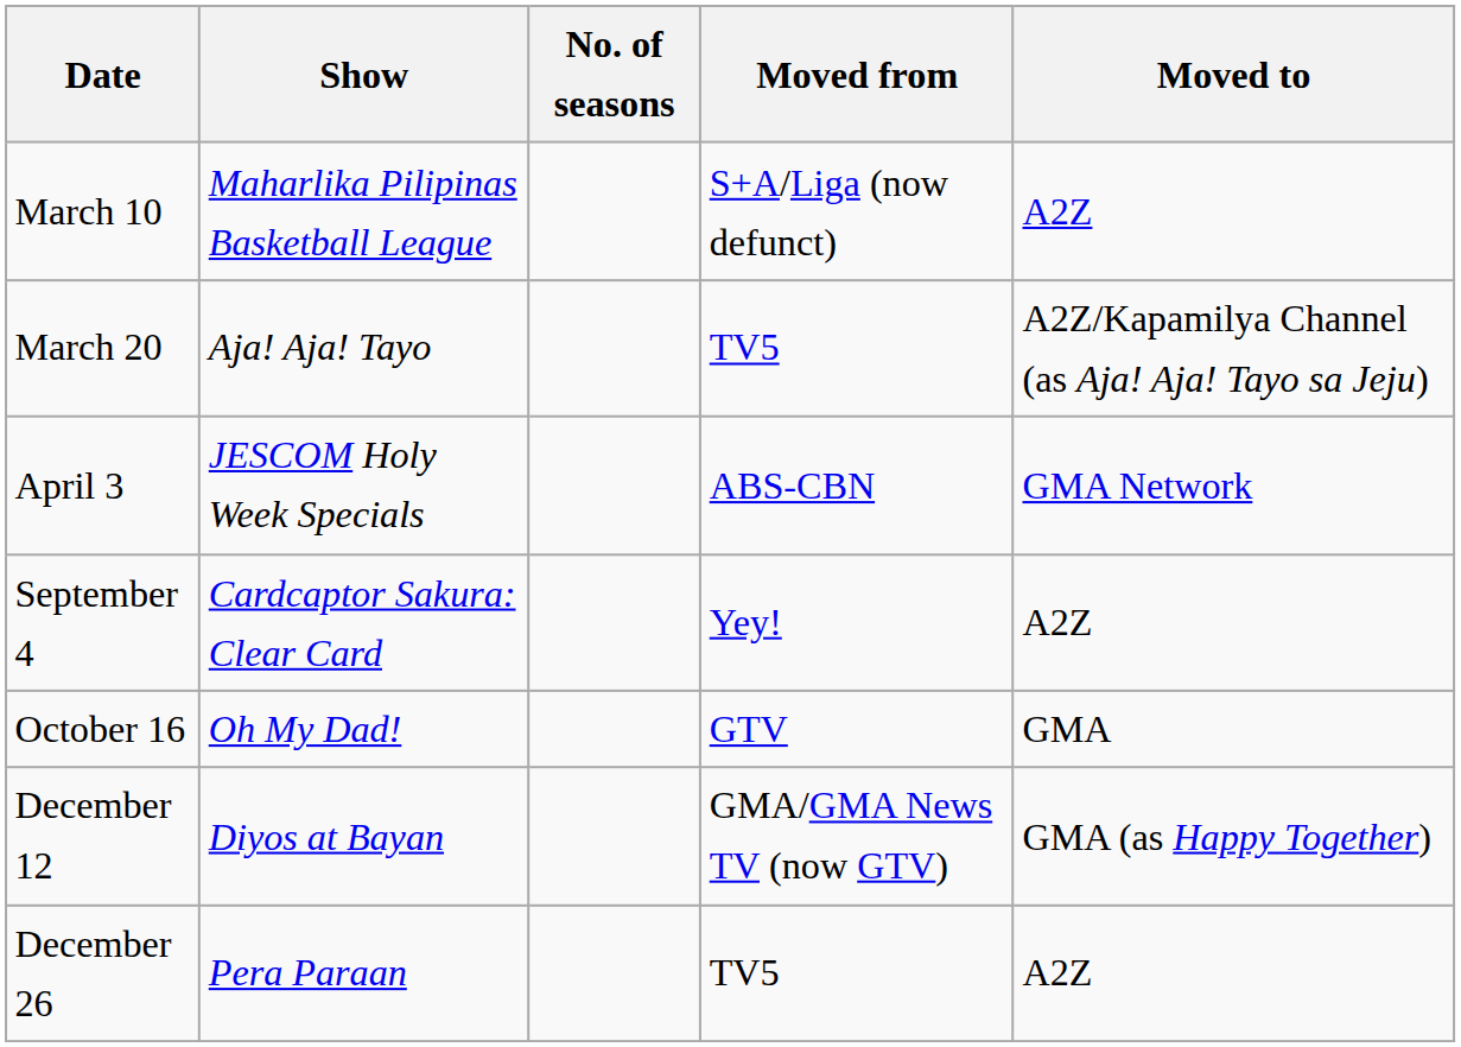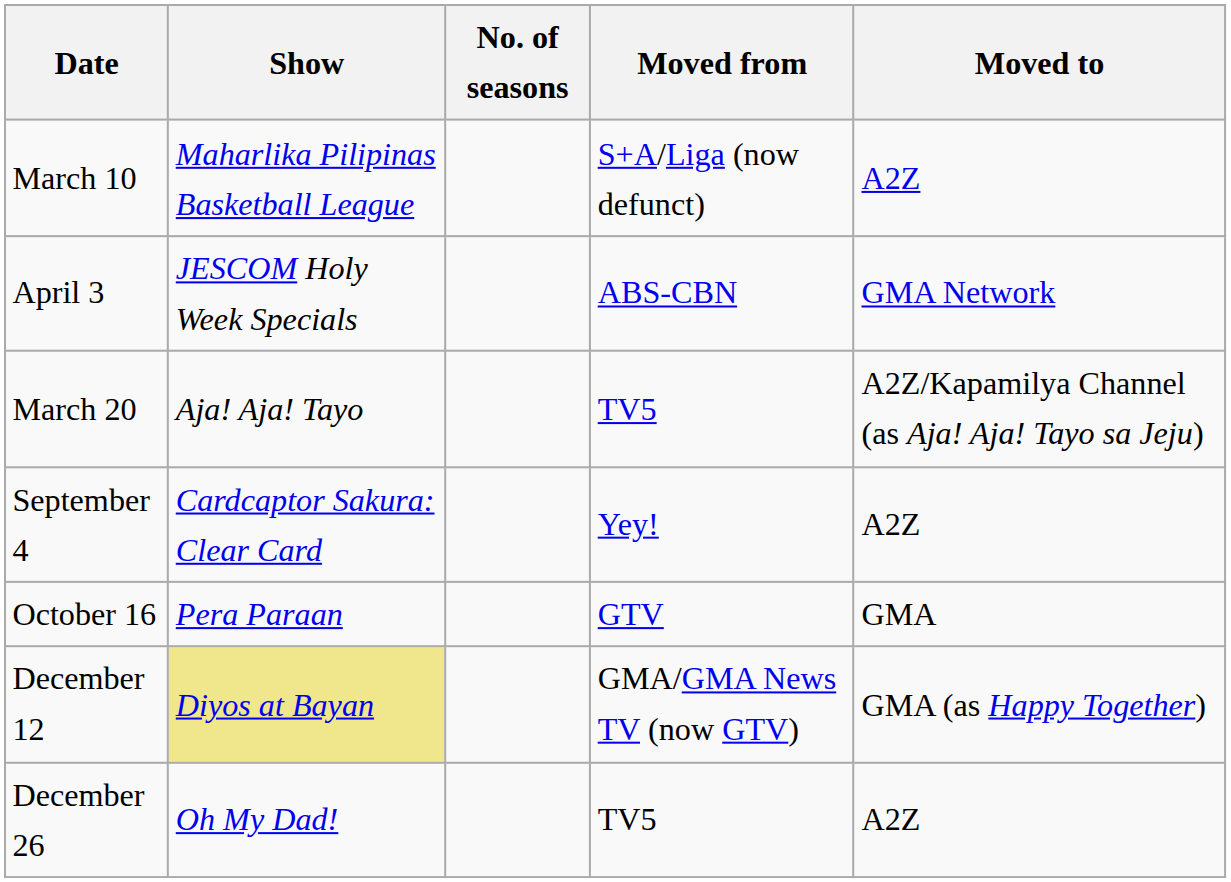rows swapped: March 20 <-> April 3
October 16 | Show: Oh My Dad! -> Pera Paraan
December 12 | Show: no background -> khaki background
December 26 | Show: Pera Paraan -> Oh My Dad!
